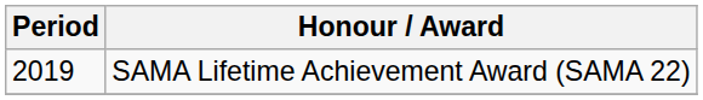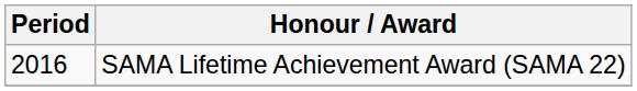SAMA Lifetime Achievement Award (SAMA 22) | Period: 2019 -> 2016
